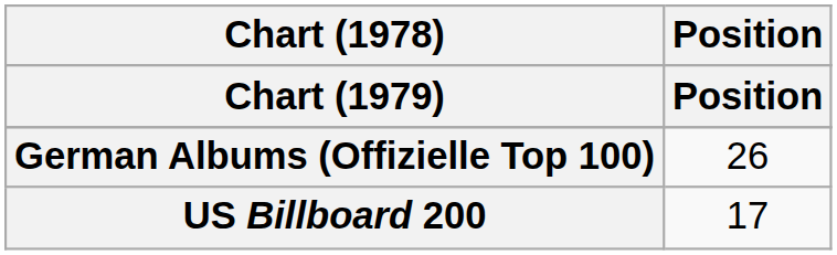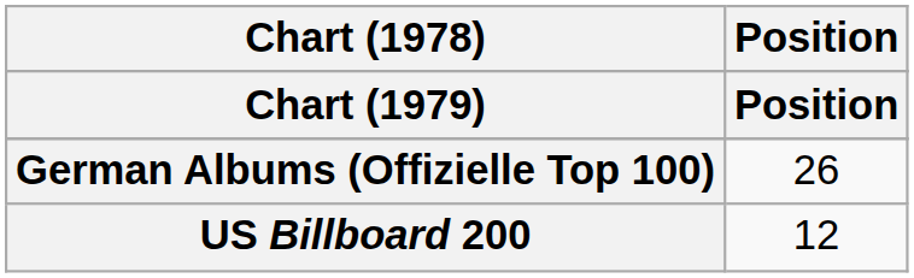US Billboard 200 | Position: 17 -> 12
